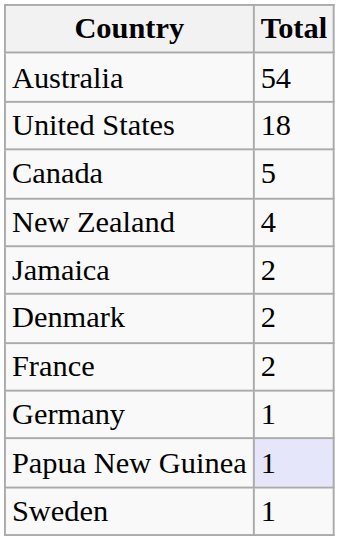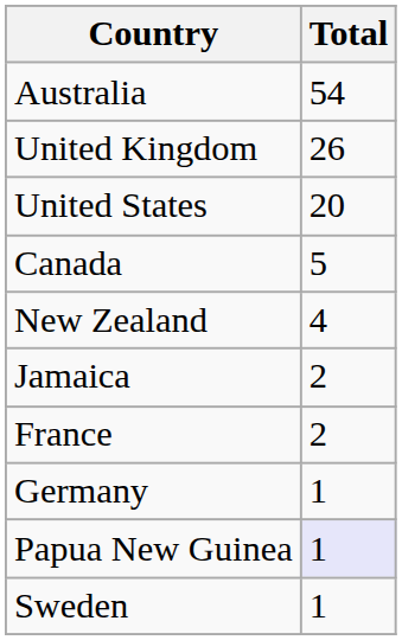+ row: United Kingdom | 26
United States | Total: 18 -> 20
- row: Denmark | 2
